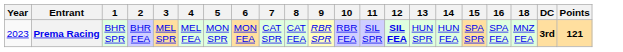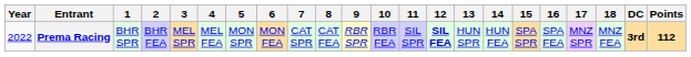+ column: 17 | MNZ SPR
Prema Racing | Year: 2023 -> 2022
Prema Racing | Points: 121 -> 112
